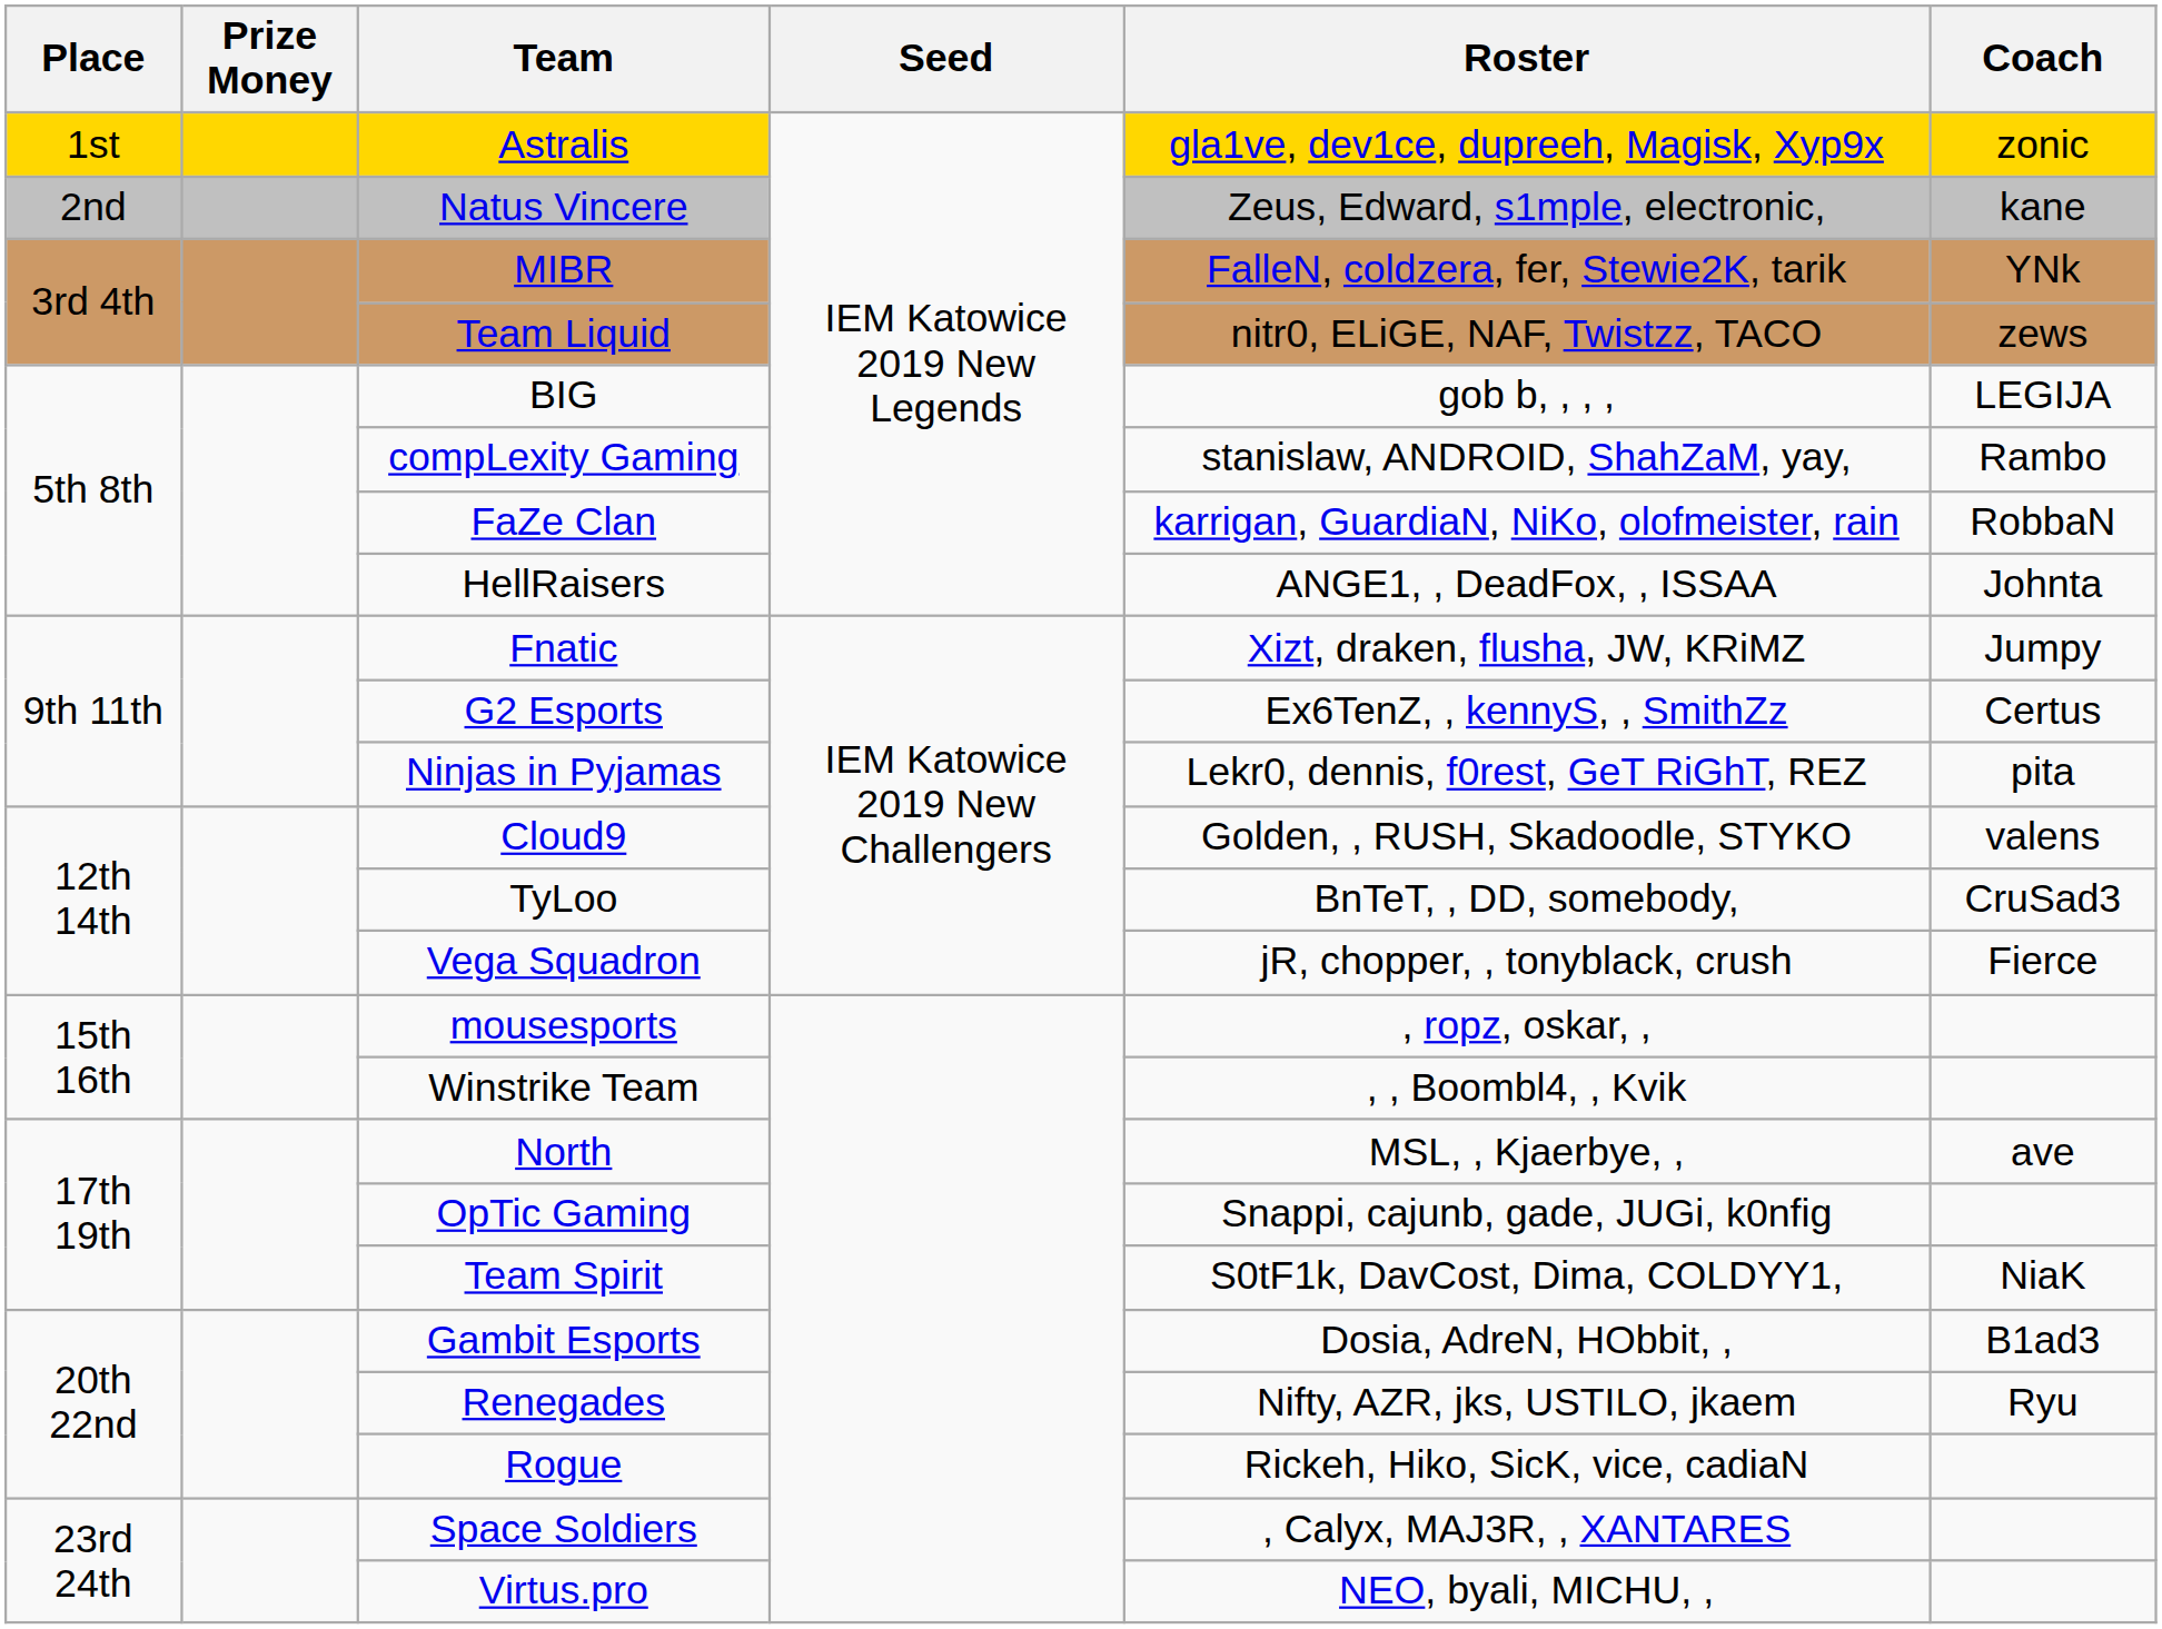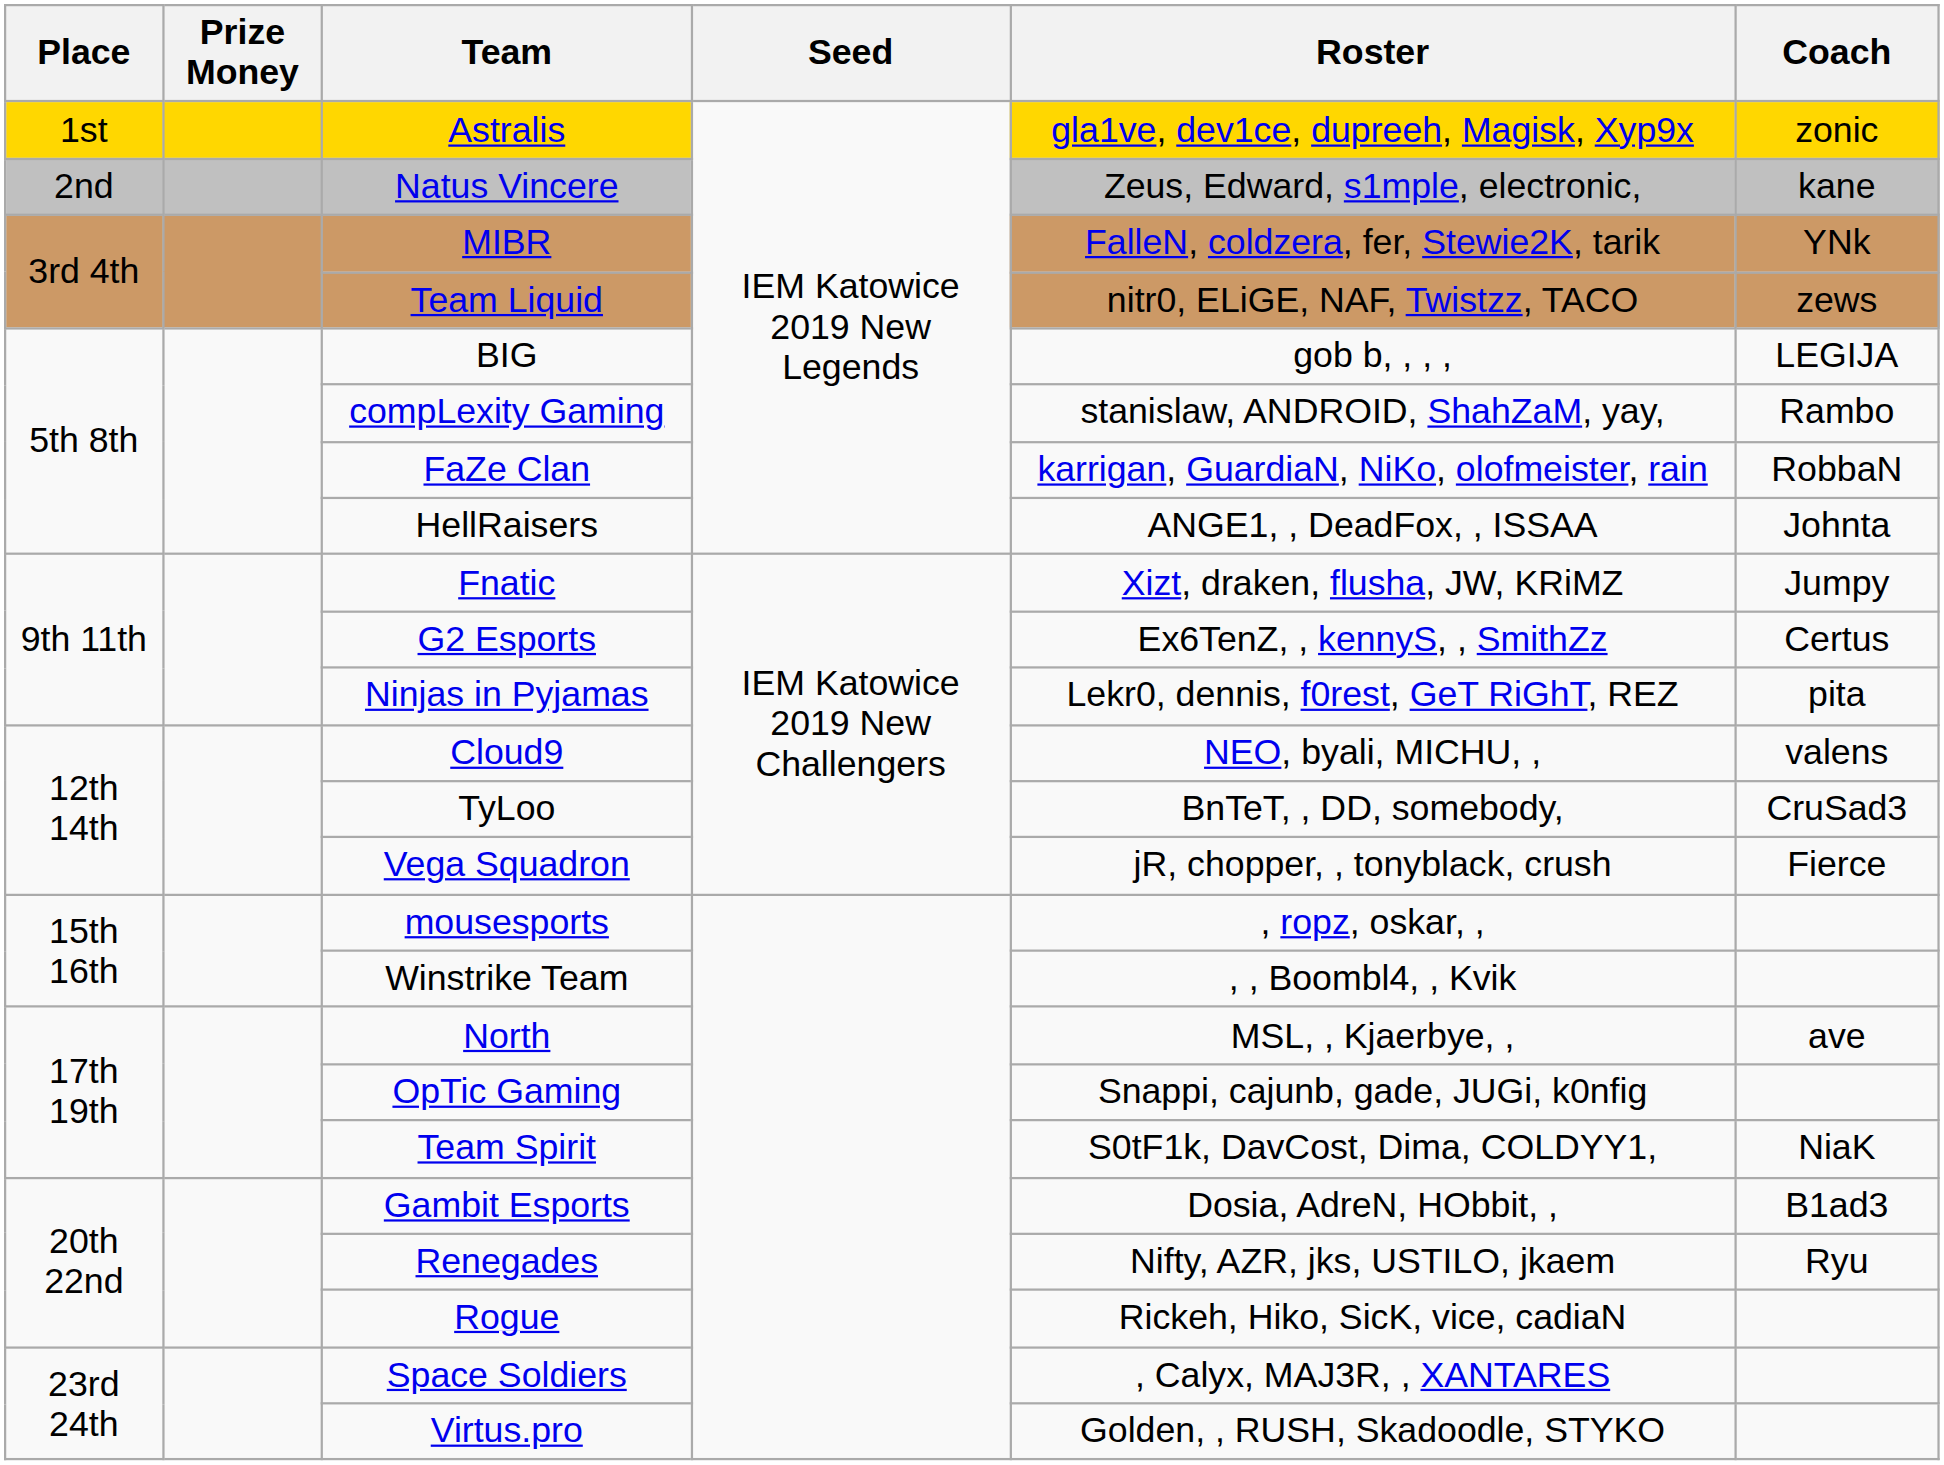Cloud9 | Roster: Golden, , RUSH, Skadoodle, STYKO -> NEO, byali, MICHU, ,
Virtus.pro | Roster: NEO, byali, MICHU, , -> Golden, , RUSH, Skadoodle, STYKO
